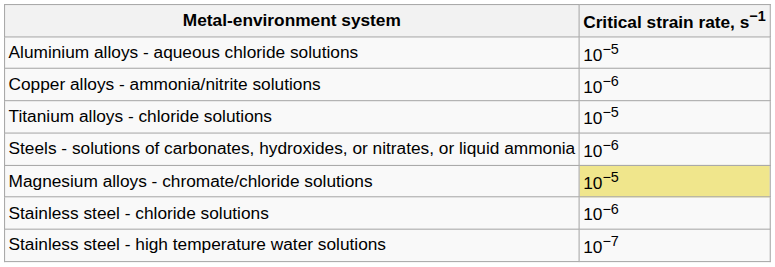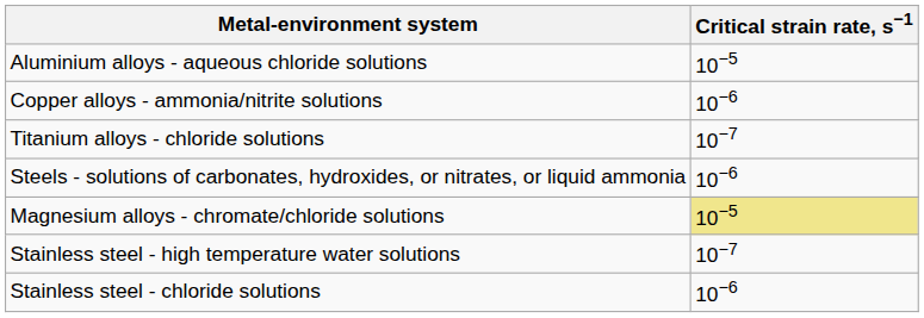Titanium alloys - chloride solutions | Critical strain rate, s−1: 10−5 -> 10−7
rows swapped: Stainless steel - chloride solutions <-> Stainless steel - high temperature water solutions
